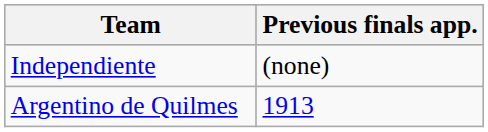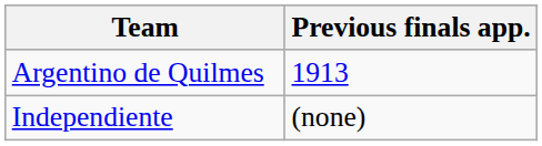rows swapped: Independiente <-> Argentino de Quilmes
